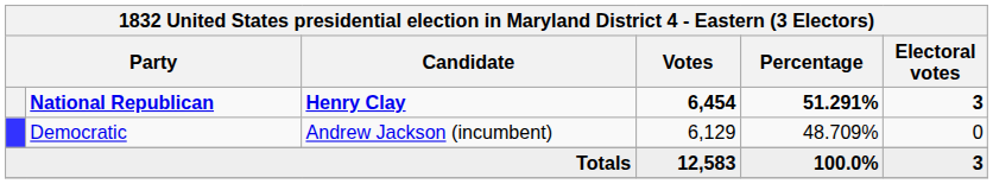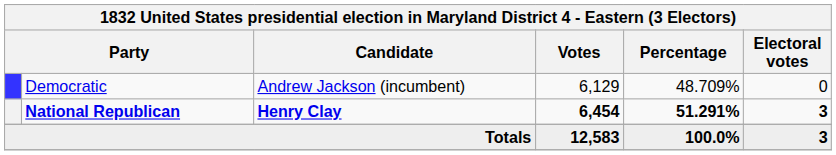rows swapped: National Republican <-> Democratic
